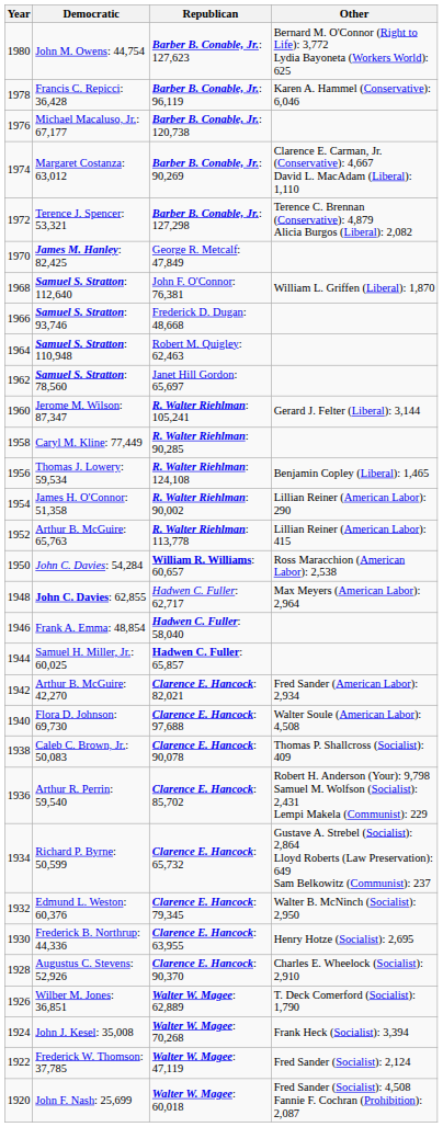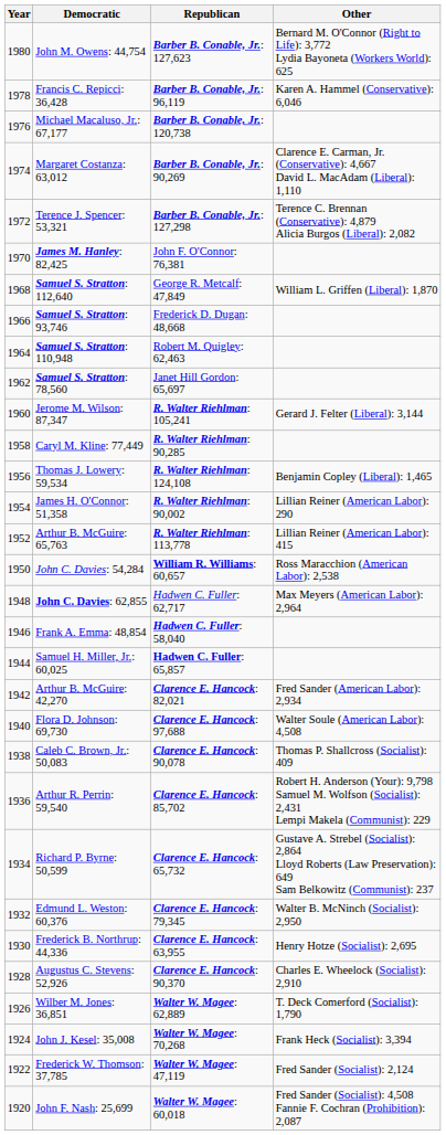James M. Hanley: 82,425 | Republican: George R. Metcalf: 47,849 -> John F. O'Connor: 76,381
Samuel S. Stratton: 112,640 | Republican: John F. O'Connor: 76,381 -> George R. Metcalf: 47,849
